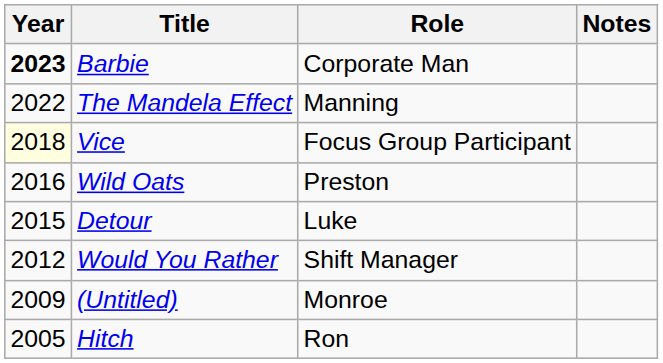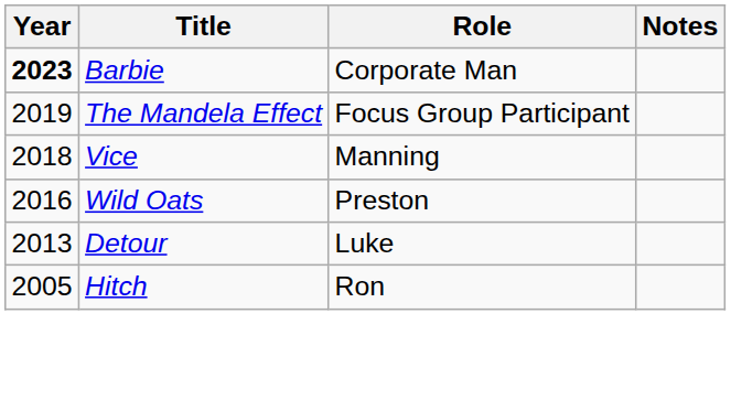The Mandela Effect | Year: 2022 -> 2019
The Mandela Effect | Role: Manning -> Focus Group Participant
Vice | Year: lightyellow background -> no background
Vice | Role: Focus Group Participant -> Manning
Detour | Year: 2015 -> 2013
- row: 2012 | Would You Rather | Shift Manager
- row: 2009 | (Untitled) | Monroe
